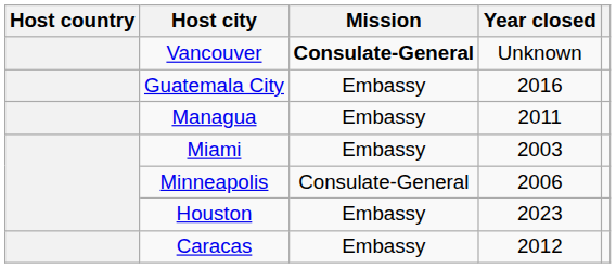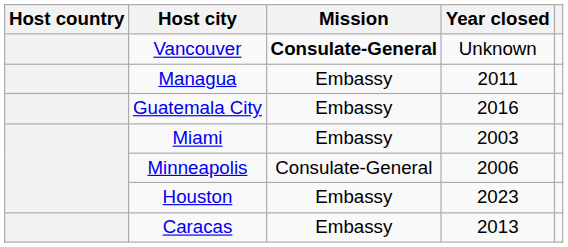rows swapped: Guatemala City <-> Managua
Caracas | Year closed: 2012 -> 2013
